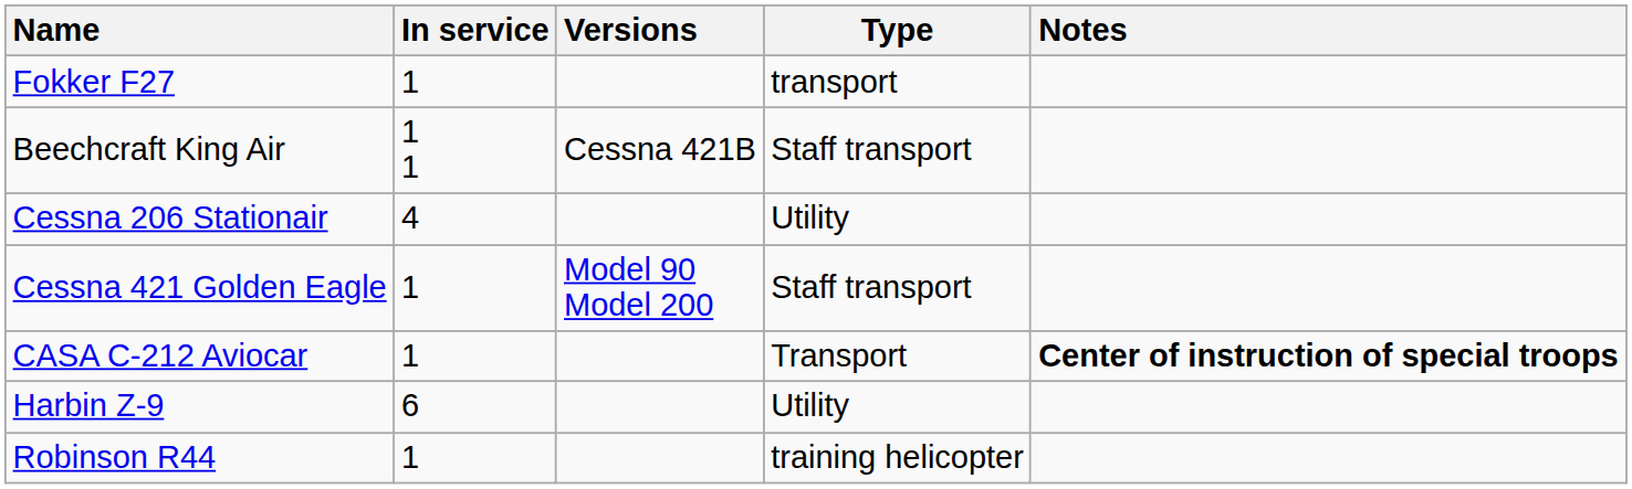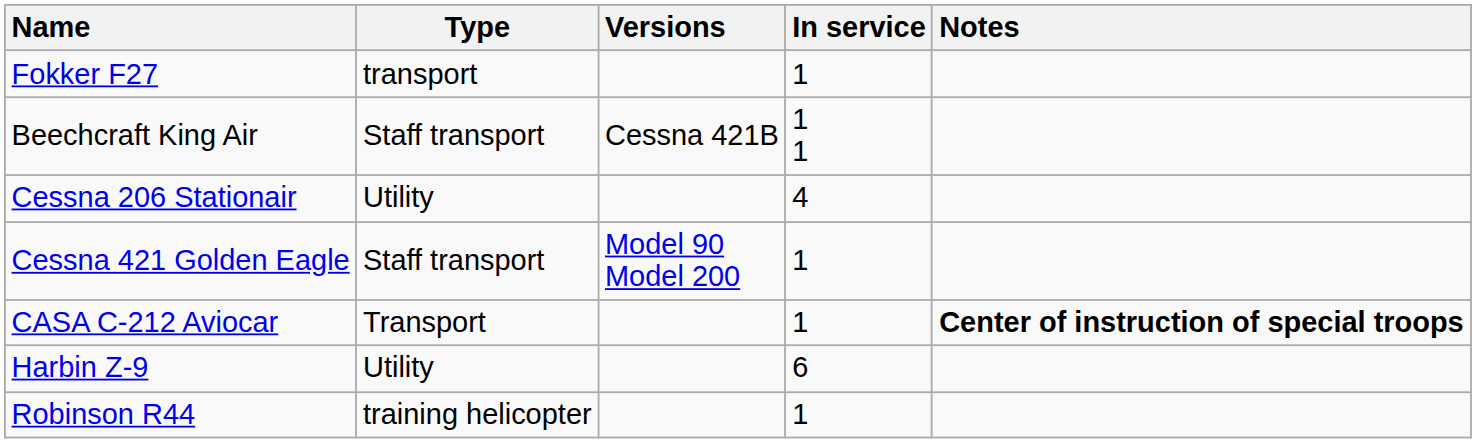columns swapped: Type <-> In service
